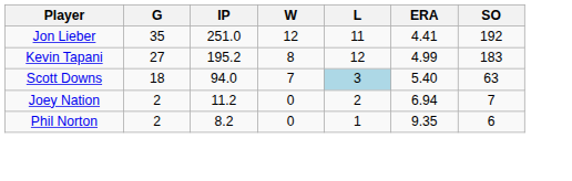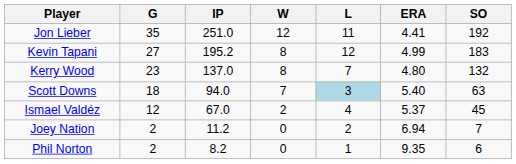+ row: Kerry Wood | 23 | 137.0 | 8 | 7 | 4.80 | 132
+ row: Ismael Valdéz | 12 | 67.0 | 2 | 4 | 5.37 | 45
